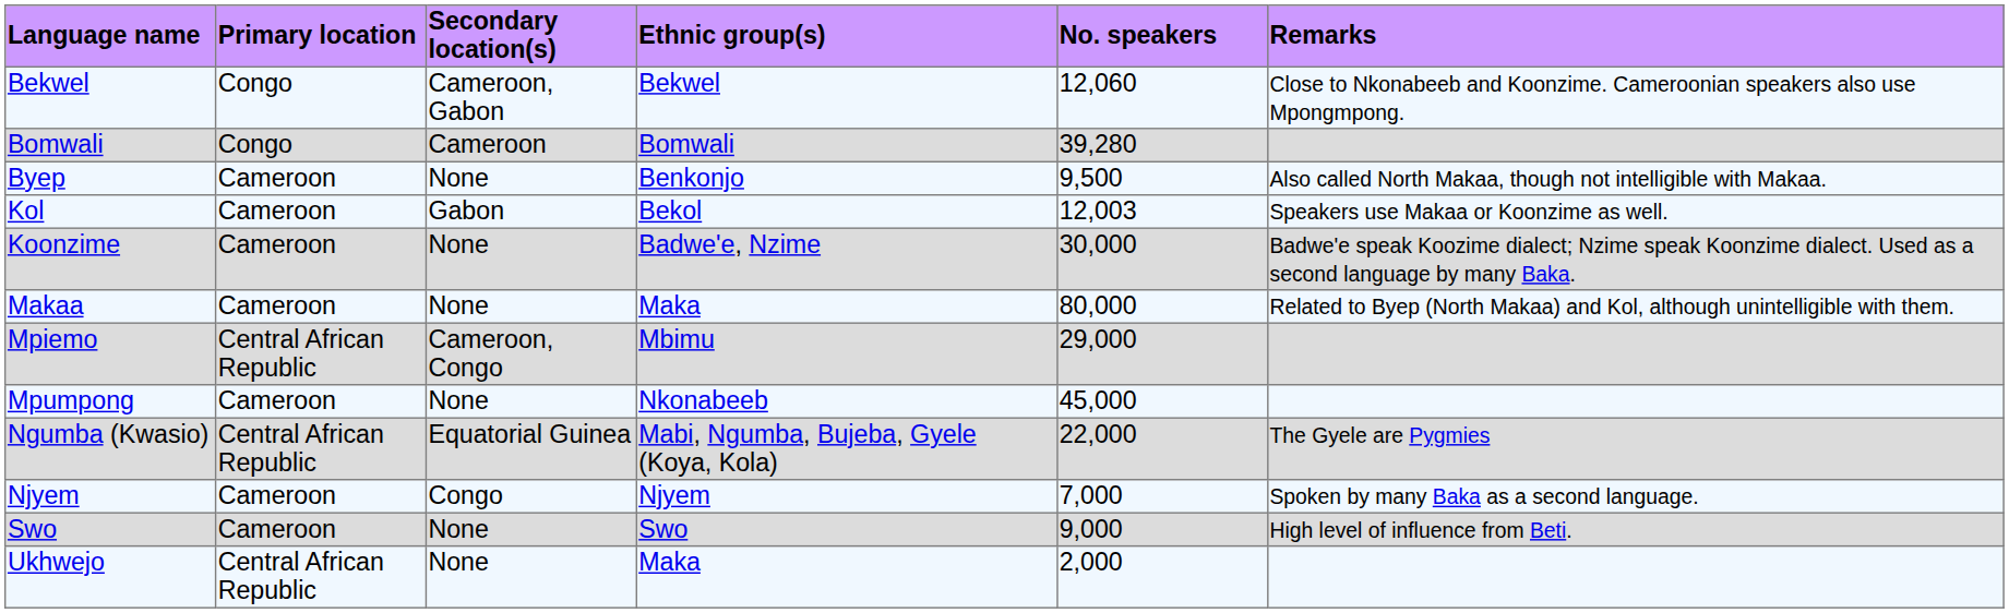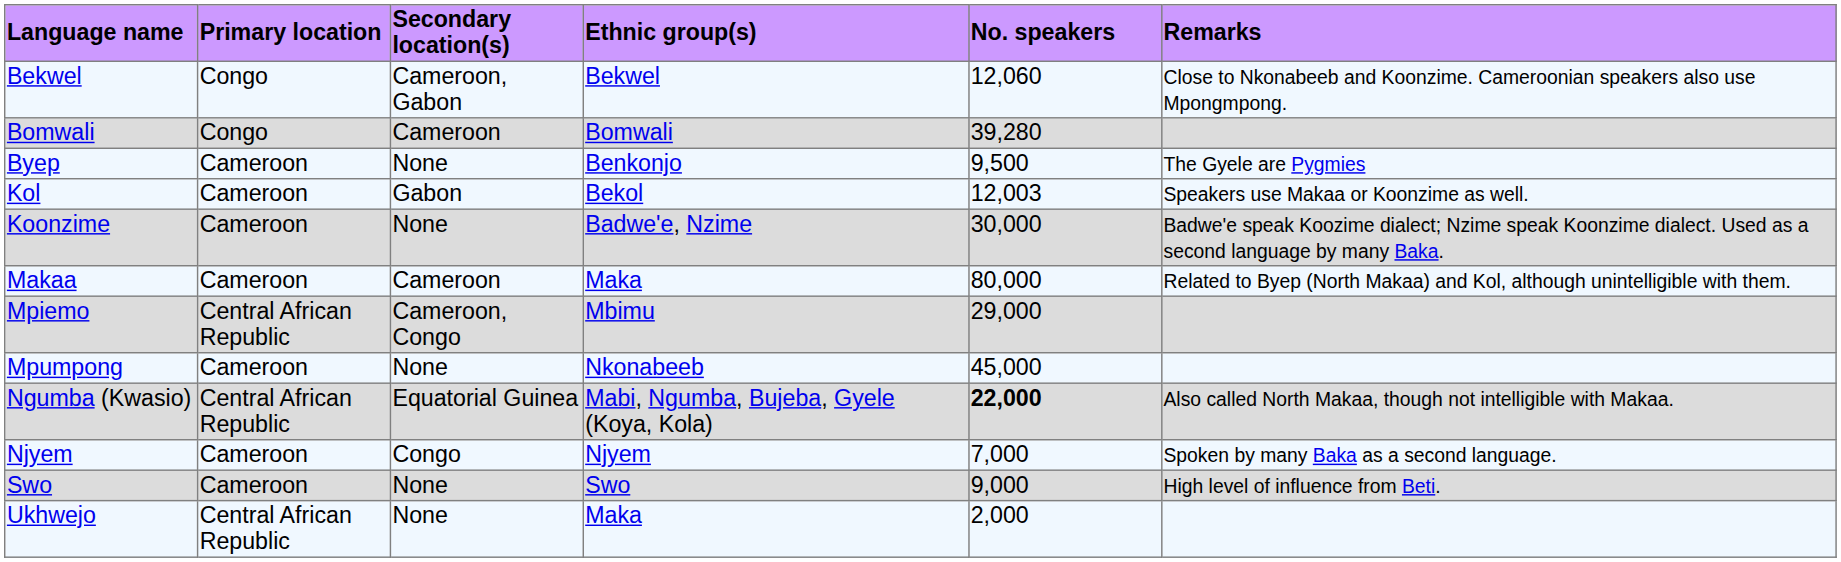Byep | Remarks: Also called North Makaa, though not intelligible with Makaa. -> The Gyele are Pygmies
Makaa | Secondary location(s): None -> Cameroon
Ngumba (Kwasio) | No. speakers: normal -> bold
Ngumba (Kwasio) | Remarks: The Gyele are Pygmies -> Also called North Makaa, though not intelligible with Makaa.
